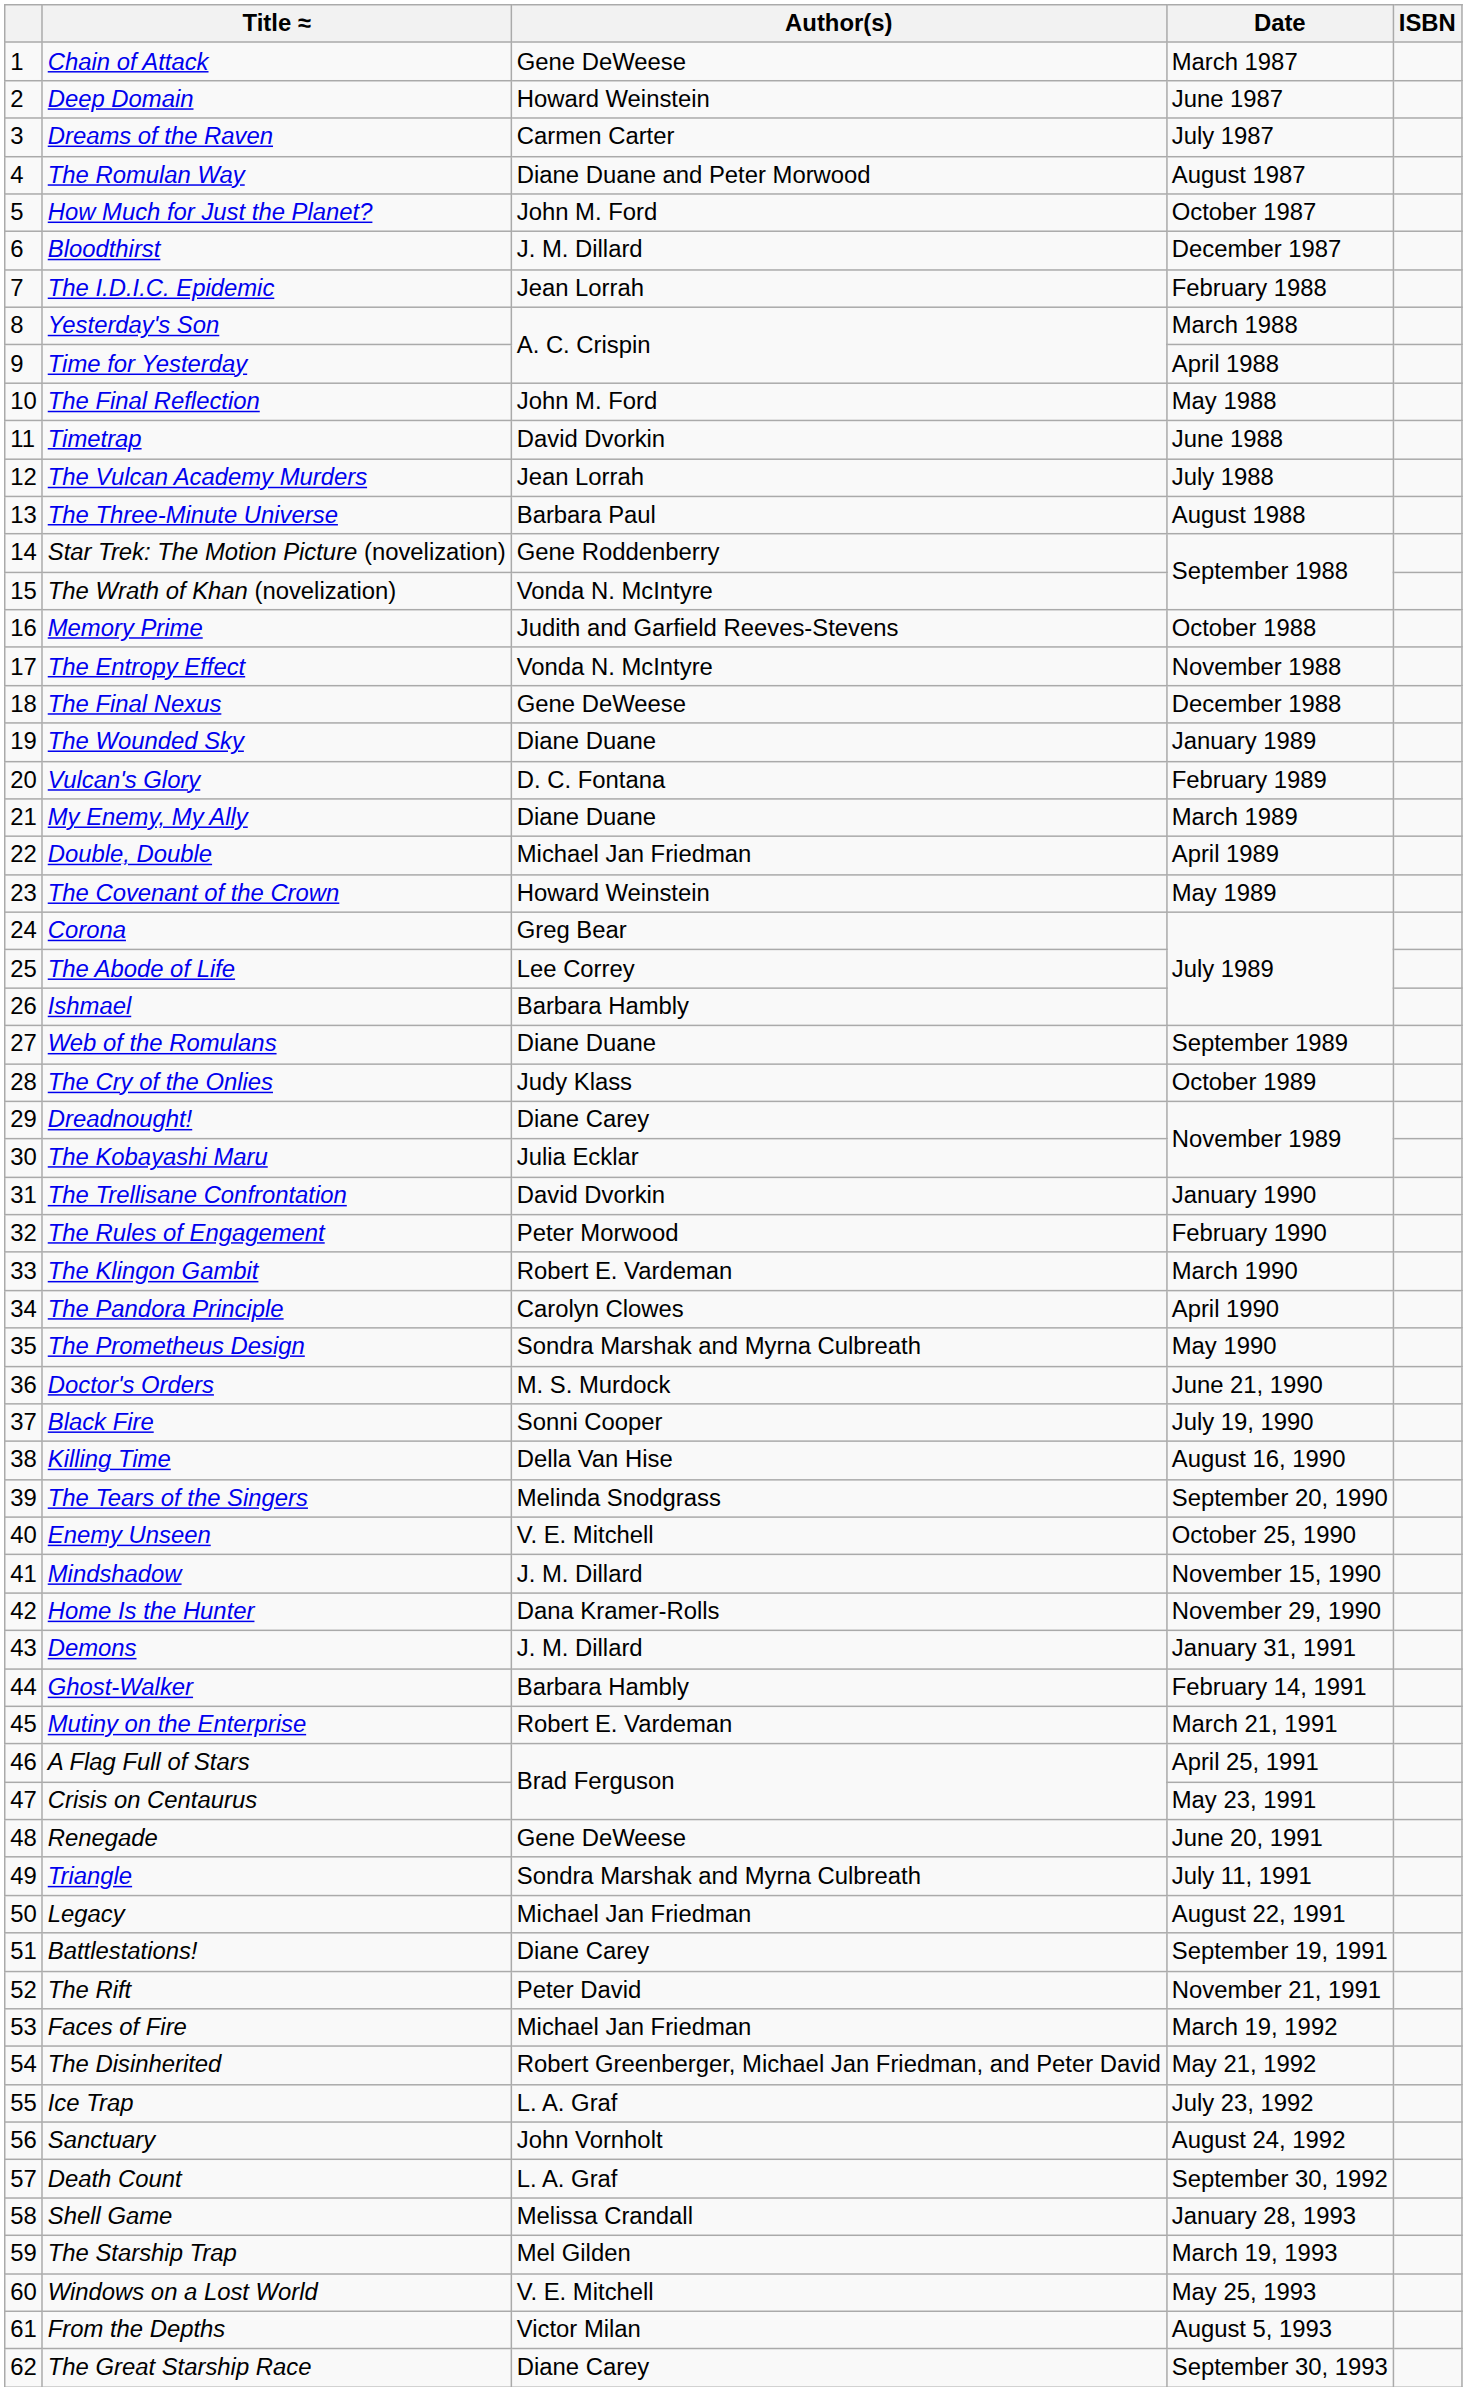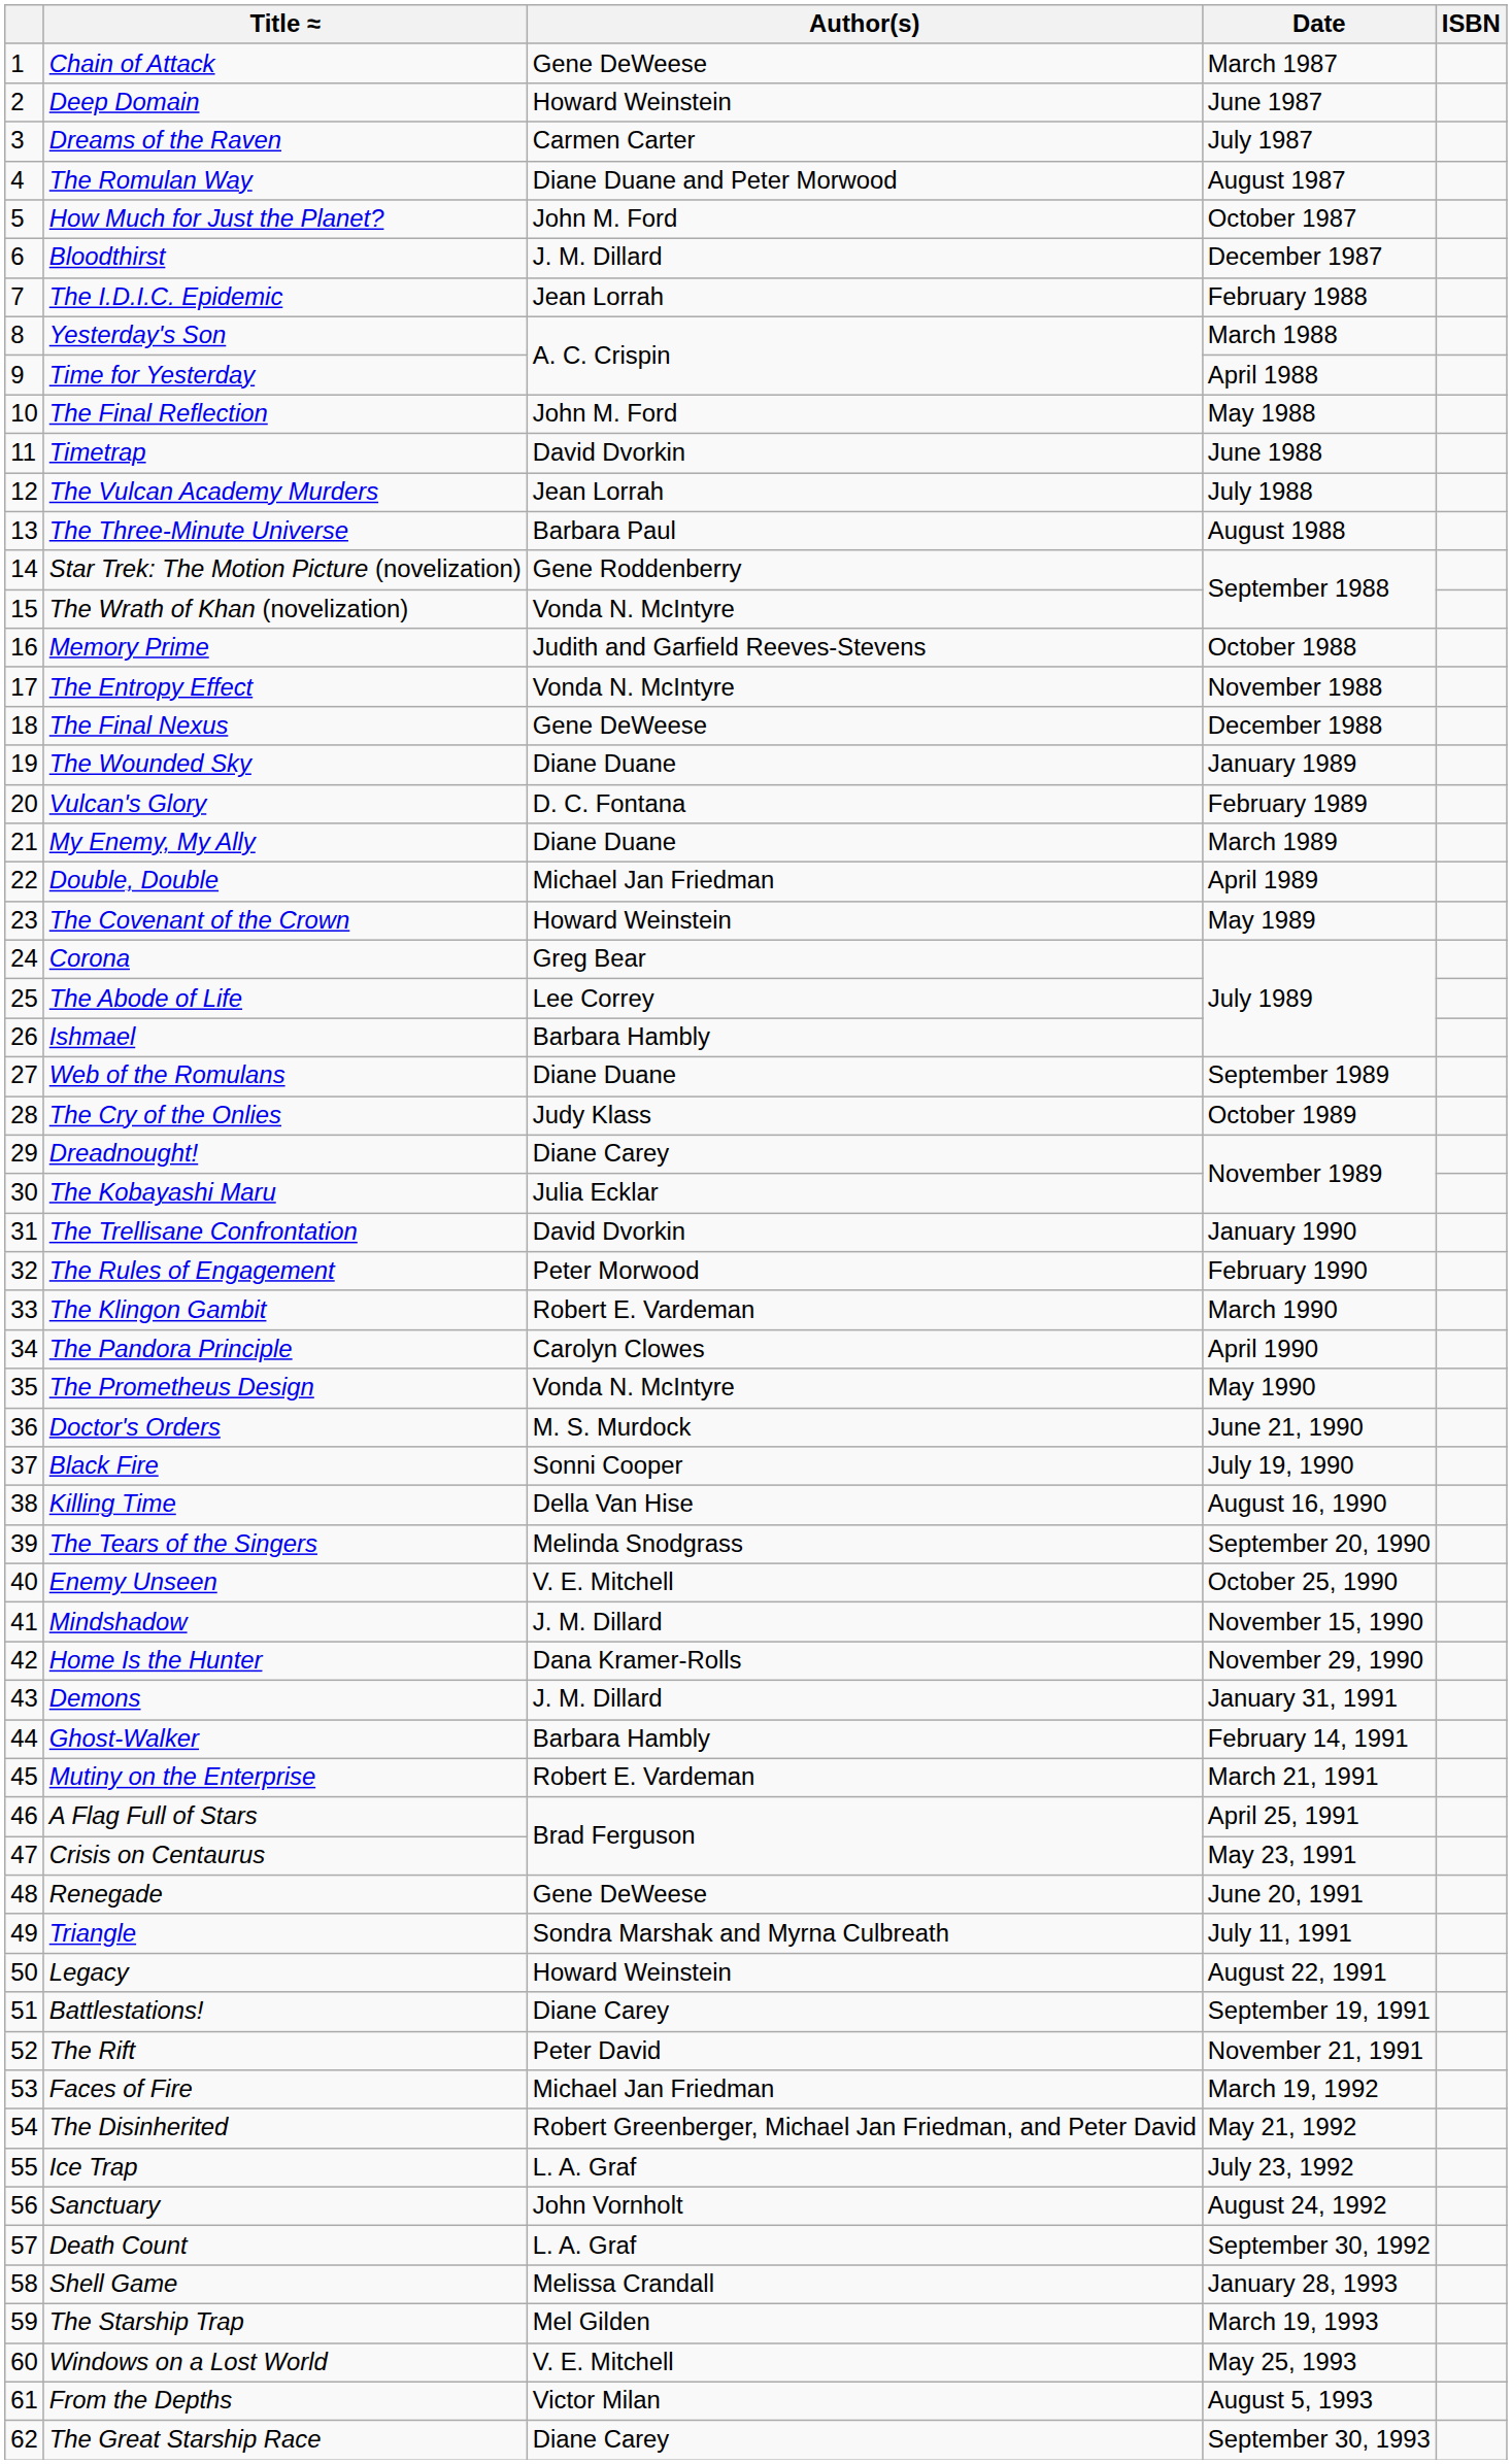The Prometheus Design | Author(s): Sondra Marshak and Myrna Culbreath -> Vonda N. McIntyre
Legacy | Author(s): Michael Jan Friedman -> Howard Weinstein
